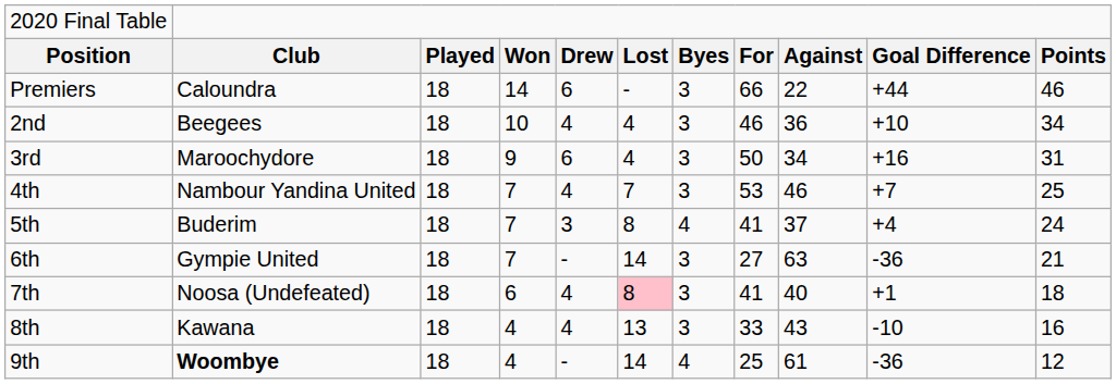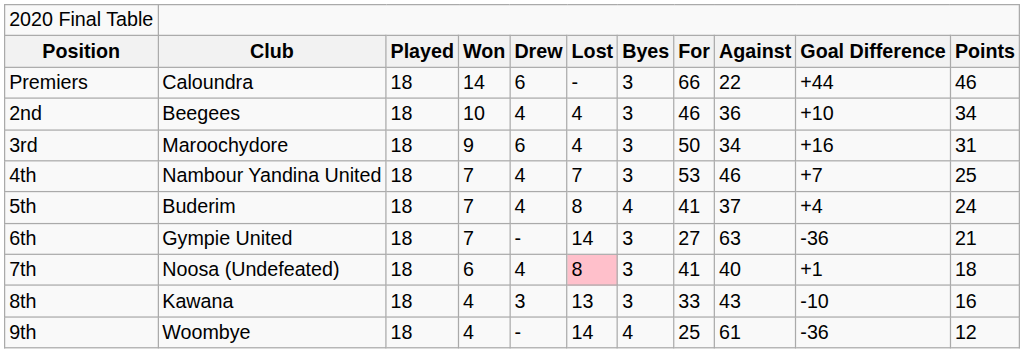5th | column 5: 3 -> 4
8th | column 5: 4 -> 3
9th | column 2: bold -> normal
